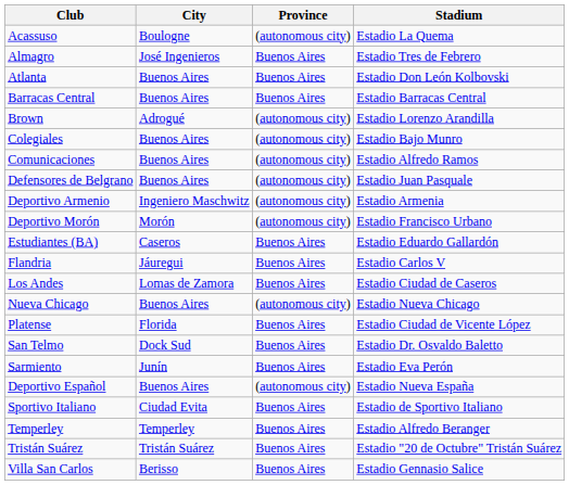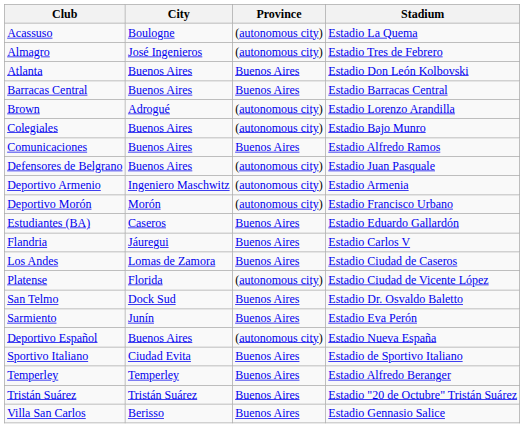Almagro | Province: Buenos Aires -> (autonomous city)
Comunicaciones | Province: (autonomous city) -> Buenos Aires
- row: Nueva Chicago | Buenos Aires | (autonomous city) | Estadio Nueva Chicago
Platense | Province: Buenos Aires -> (autonomous city)
